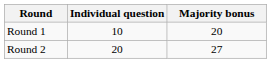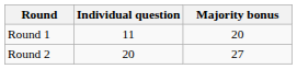Round 1 | Individual question: 10 -> 11
